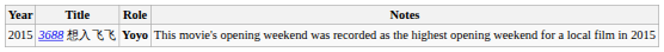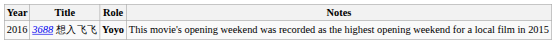3688 想入飞飞 | Year: 2015 -> 2016
